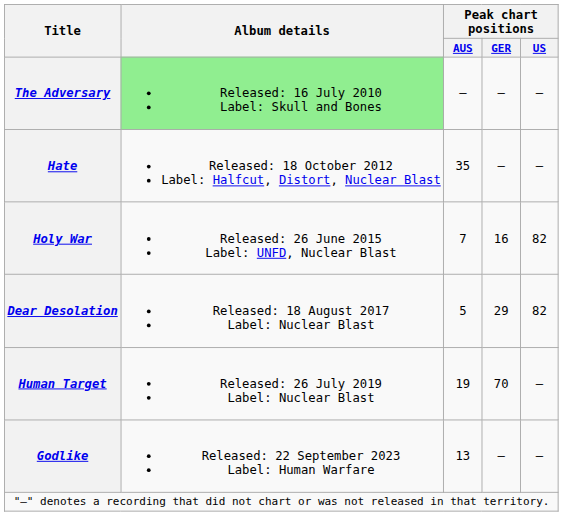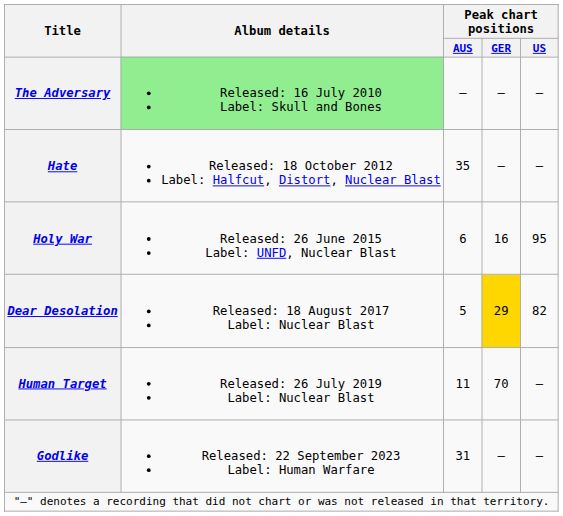Holy War | Peak chart positions / AUS: 7 -> 6
Holy War | Peak chart positions / US: 82 -> 95
Dear Desolation | Peak chart positions / GER: no background -> gold background
Human Target | Peak chart positions / AUS: 19 -> 11
Godlike | Peak chart positions / AUS: 13 -> 31
